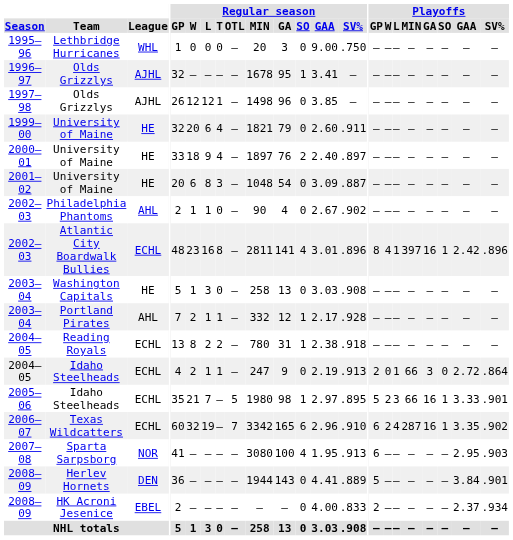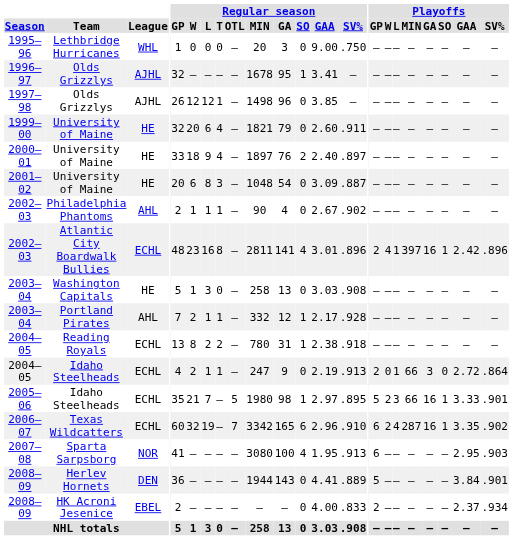2002–03 / Philadelphia Phantoms | Regular season / T: 0 -> 1
2002–03 / Atlantic City Boardwalk Bullies | Playoffs / GP: 8 -> 2
